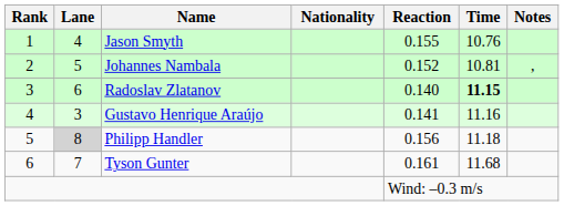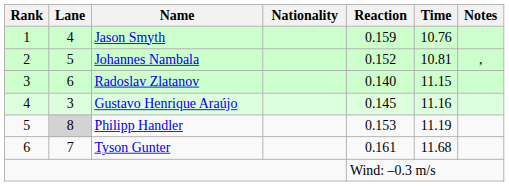Jason Smyth | Reaction: 0.155 -> 0.159
Radoslav Zlatanov | Time: bold -> normal
Gustavo Henrique Araújo | Reaction: 0.141 -> 0.145
Philipp Handler | Reaction: 0.156 -> 0.153
Philipp Handler | Time: 11.18 -> 11.19
